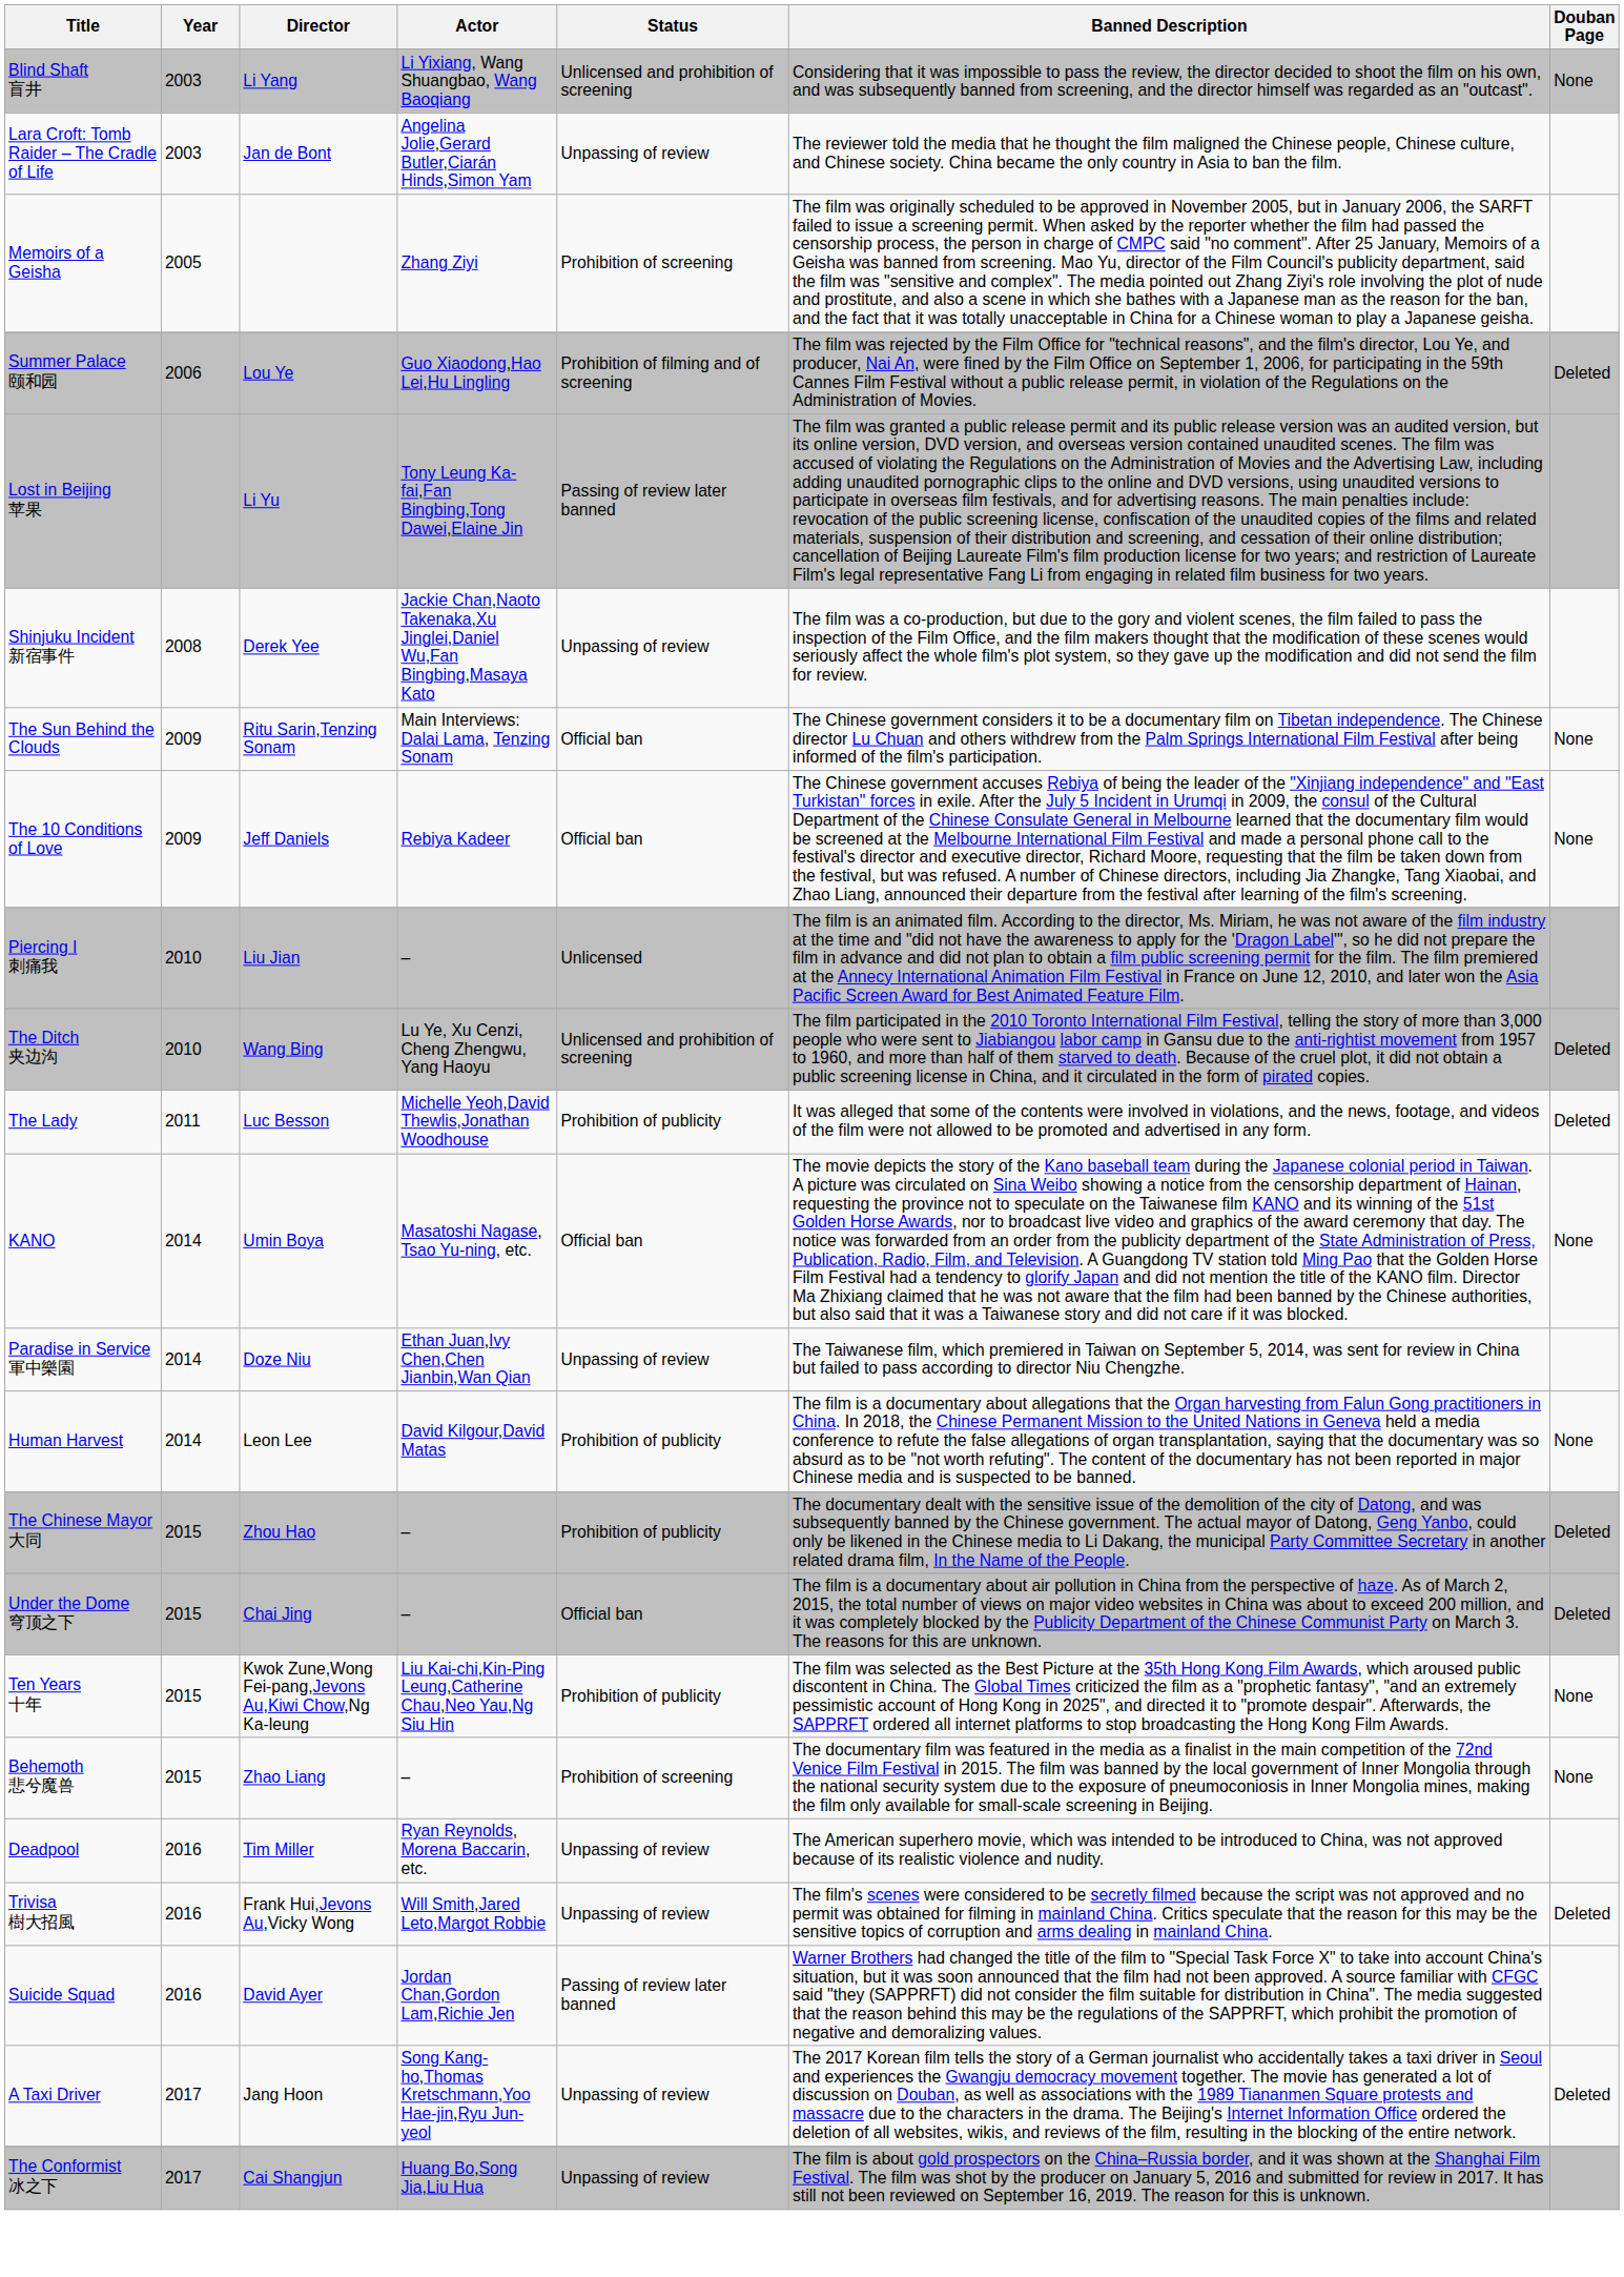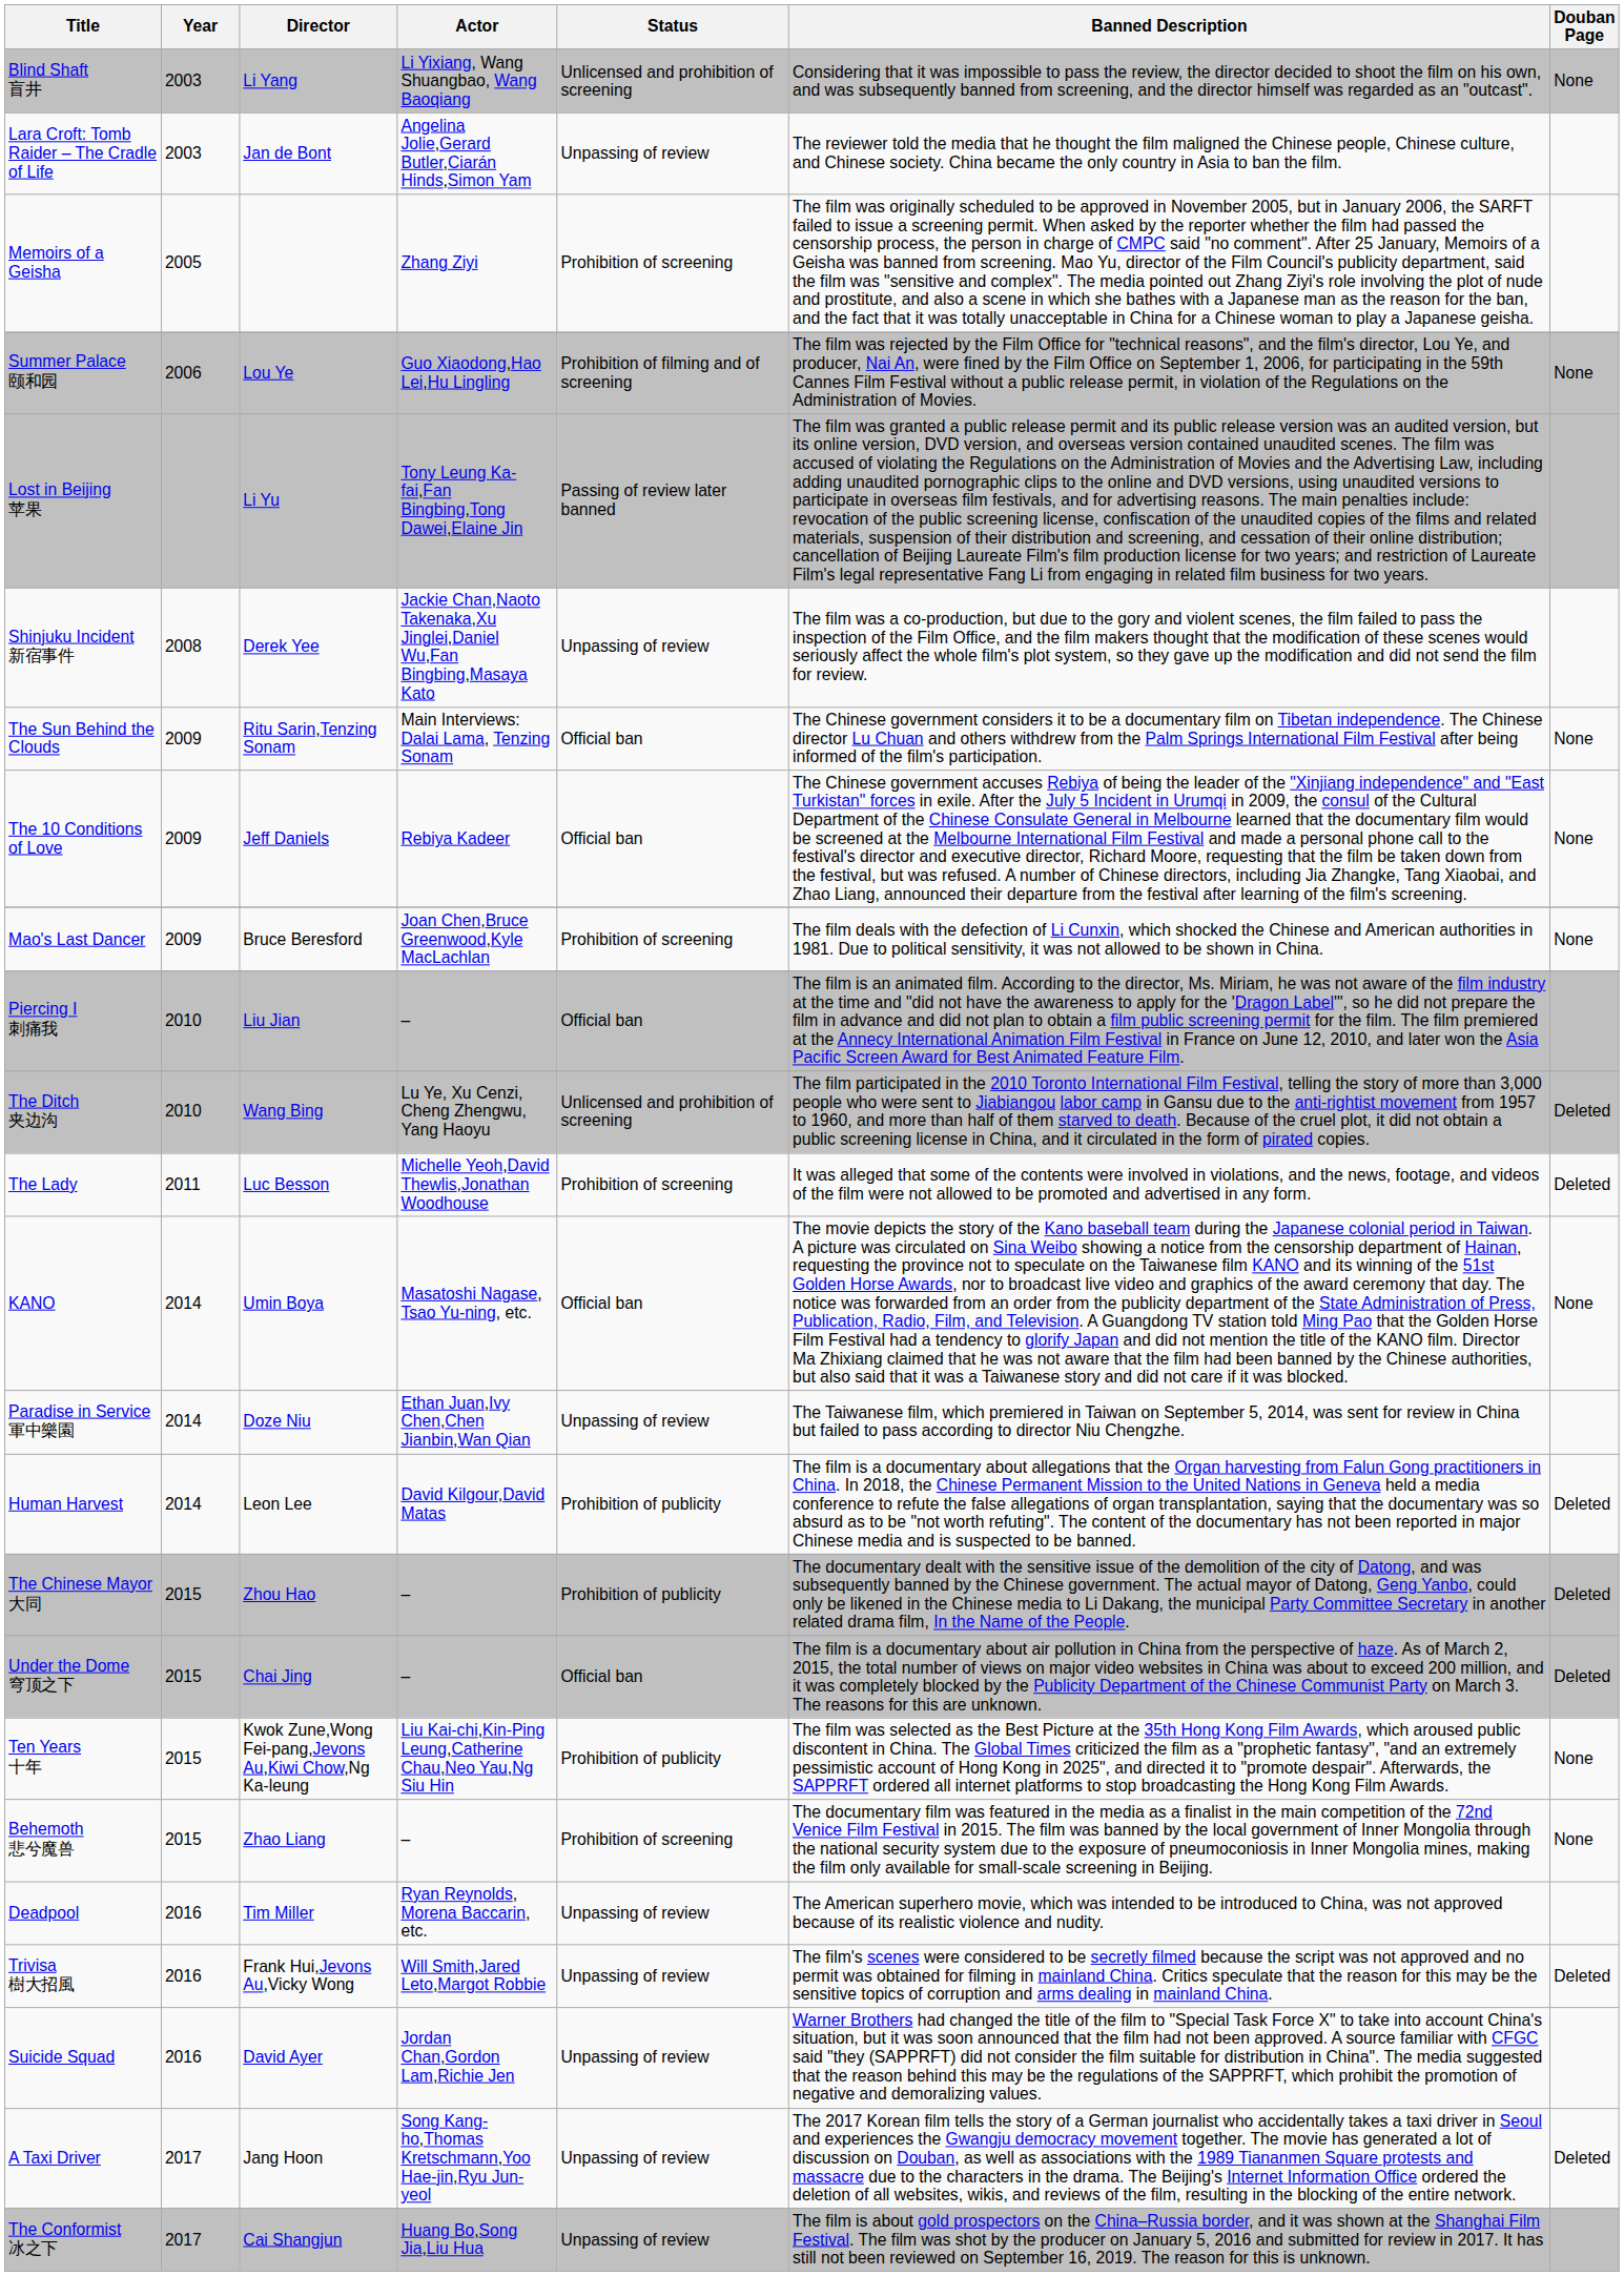Summer Palace 颐和园 | Douban Page: Deleted -> None
+ row: Mao's Last Dancer | 2009 | Bruce Beresford | Joan Chen,Bruce Greenwood,Kyle MacLachlan | Prohibition of screening | The film deals with the defection of Li Cunxin, which shocked the Chinese and American authorities in 1981. Due to political sensitivity, it was not allowed to be shown in China. | None
Piercing I 刺痛我 | Status: Unlicensed -> Official ban
The Lady | Status: Prohibition of publicity -> Prohibition of screening
Human Harvest | Douban Page: None -> Deleted
Suicide Squad | Status: Passing of review later banned -> Unpassing of review
